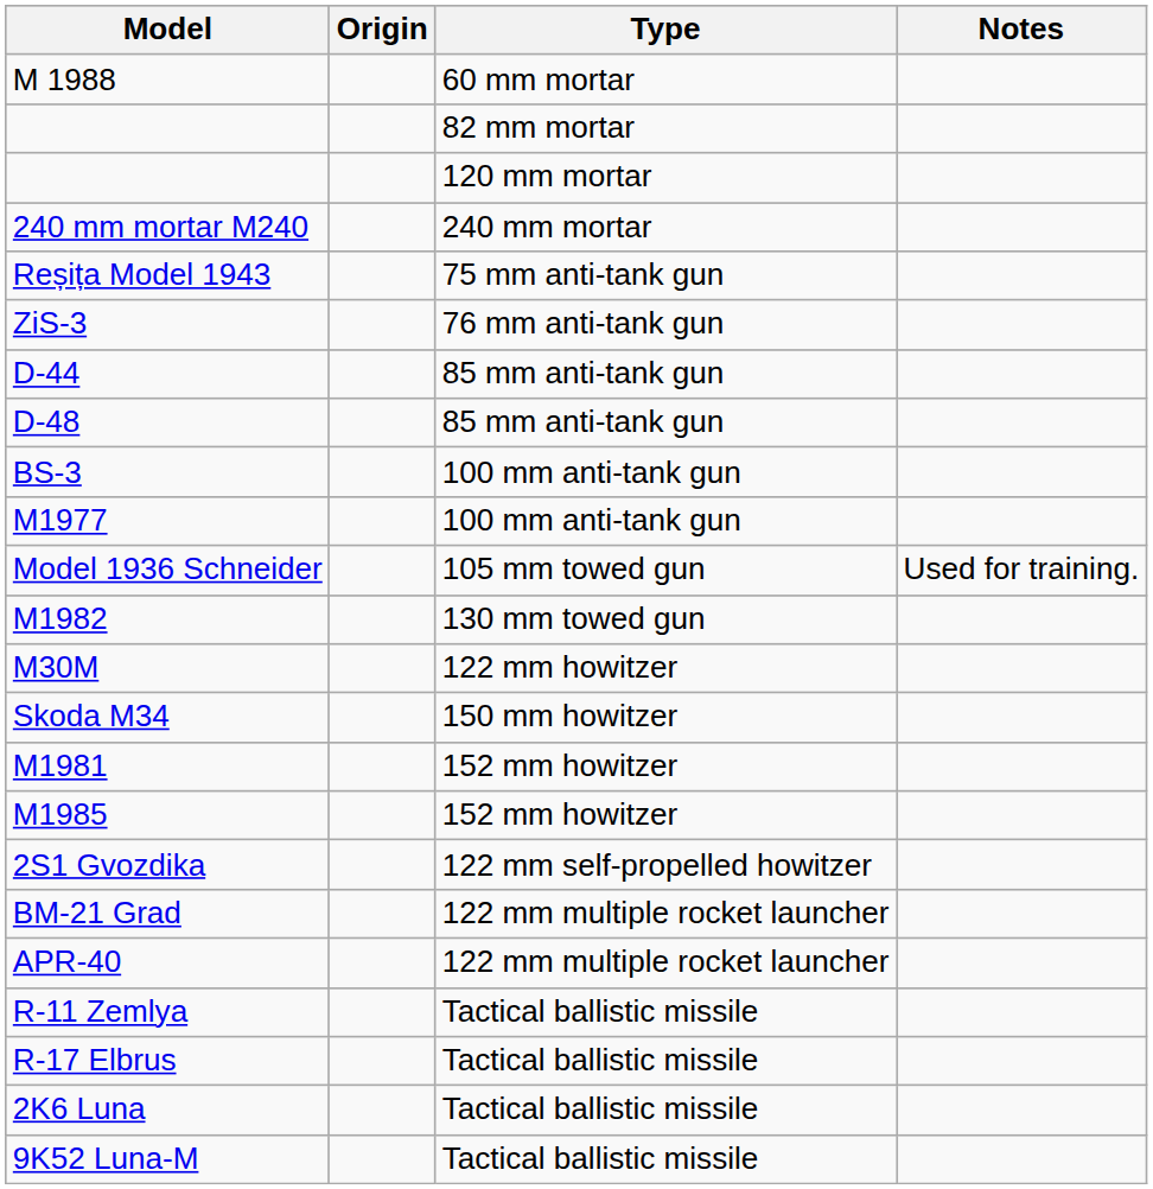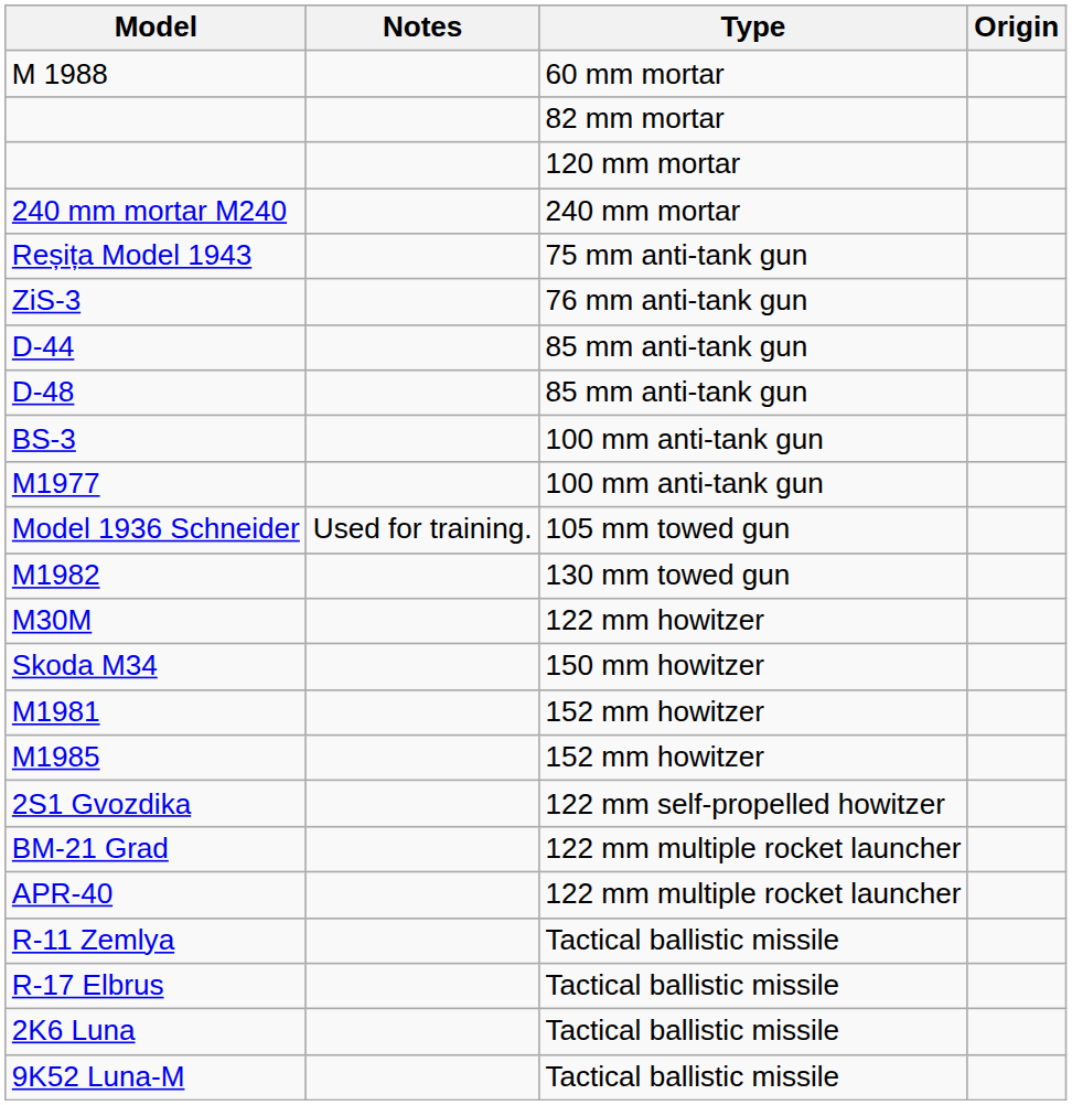columns swapped: Origin <-> Notes
